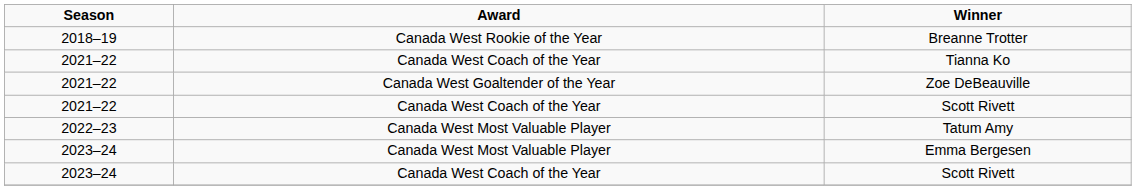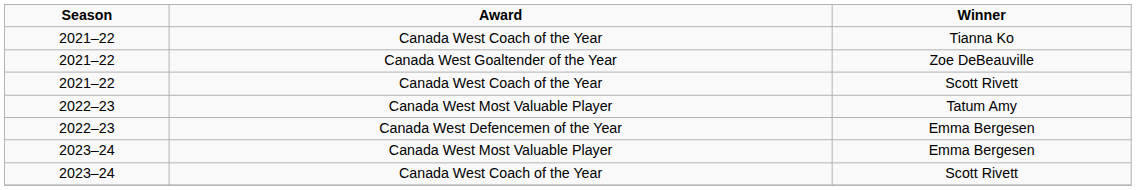- row: 2018–19 | Canada West Rookie of the Year | Breanne Trotter
+ row: 2022–23 | Canada West Defencemen of the Year | Emma Bergesen
